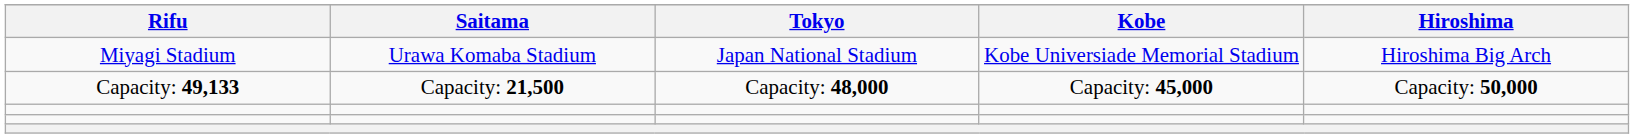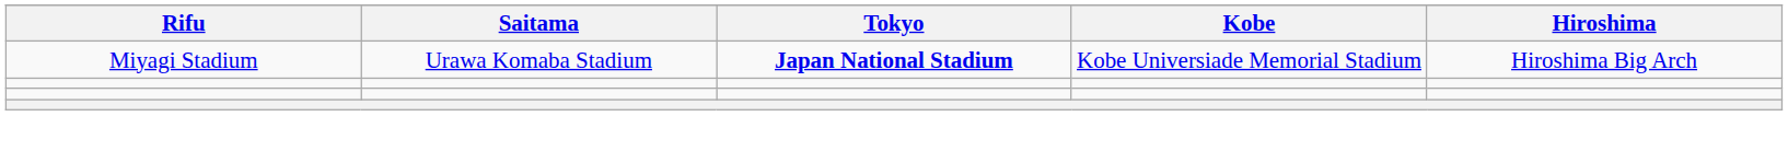Miyagi Stadium | Tokyo: normal -> bold
- row: Capacity: 49,133 | Capacity: 21,500 | Capacity: 48,000 | Capacity: 45,000 | Capacity: 50,000
